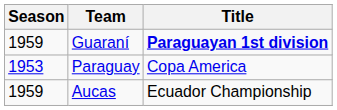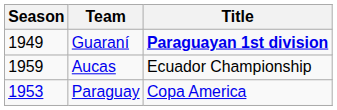Guaraní | Season: 1959 -> 1949
rows swapped: Paraguay <-> Aucas
